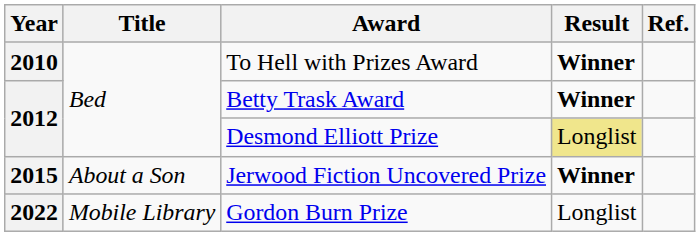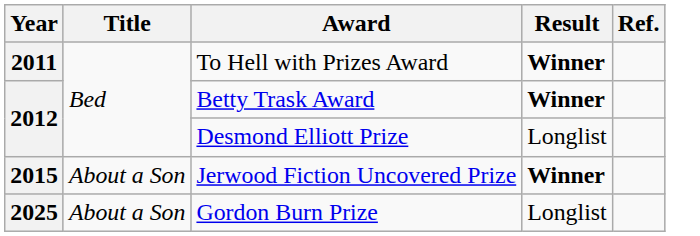To Hell with Prizes Award | Year: 2010 -> 2011
Desmond Elliott Prize | Result: khaki background -> no background
Gordon Burn Prize | Year: 2022 -> 2025
Gordon Burn Prize | Title: Mobile Library -> About a Son
